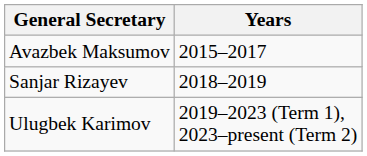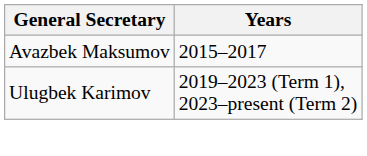- row: Sanjar Rizayev | 2018–2019
